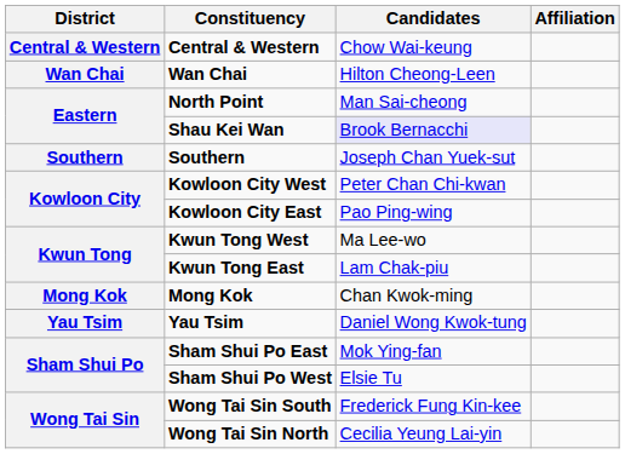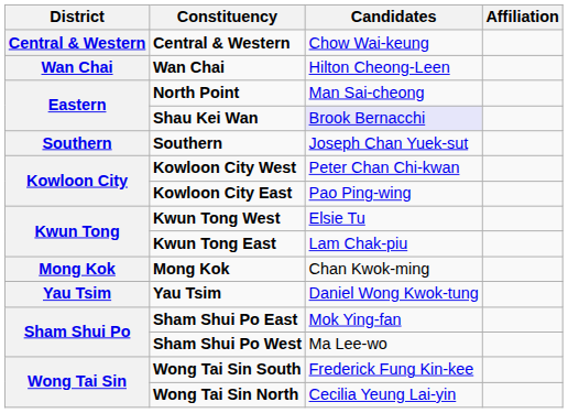Kwun Tong West | Candidates: Ma Lee-wo -> Elsie Tu
Sham Shui Po West | Candidates: Elsie Tu -> Ma Lee-wo
